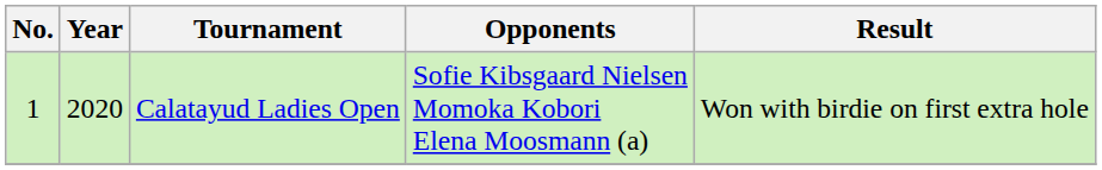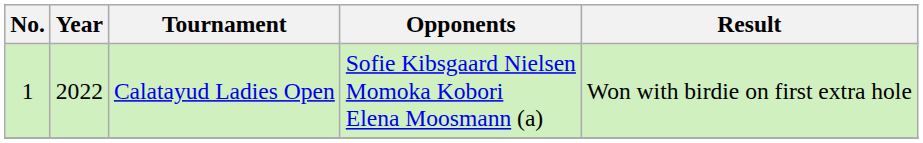Calatayud Ladies Open | Year: 2020 -> 2022
